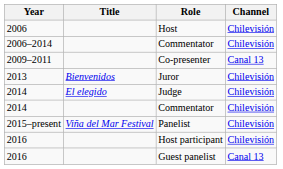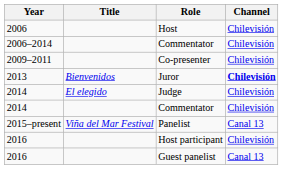Co-presenter | Channel: Canal 13 -> Chilevisión
Juror | Channel: normal -> bold
Panelist | Channel: Chilevisión -> Canal 13
